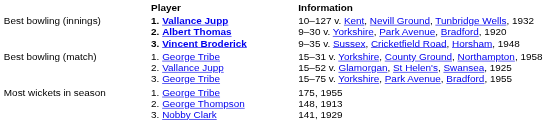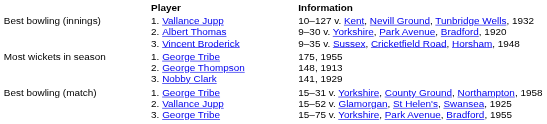Best bowling (innings) | Player: bold -> normal
rows swapped: Best bowling (match) <-> Most wickets in season
